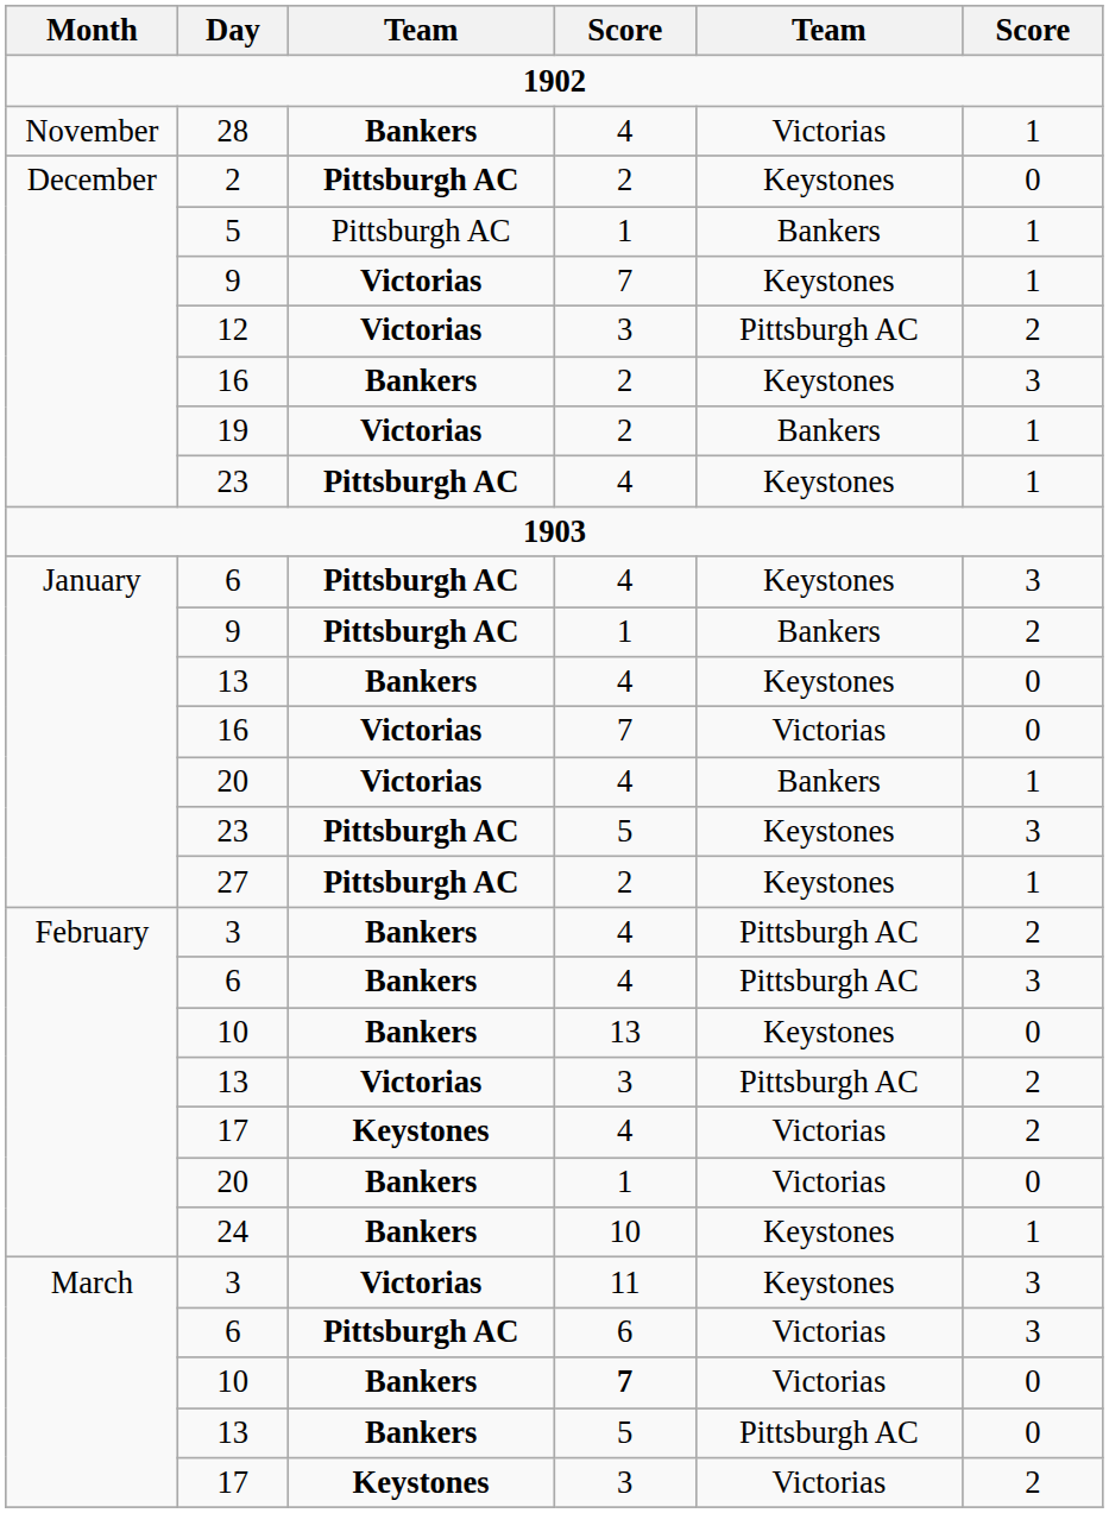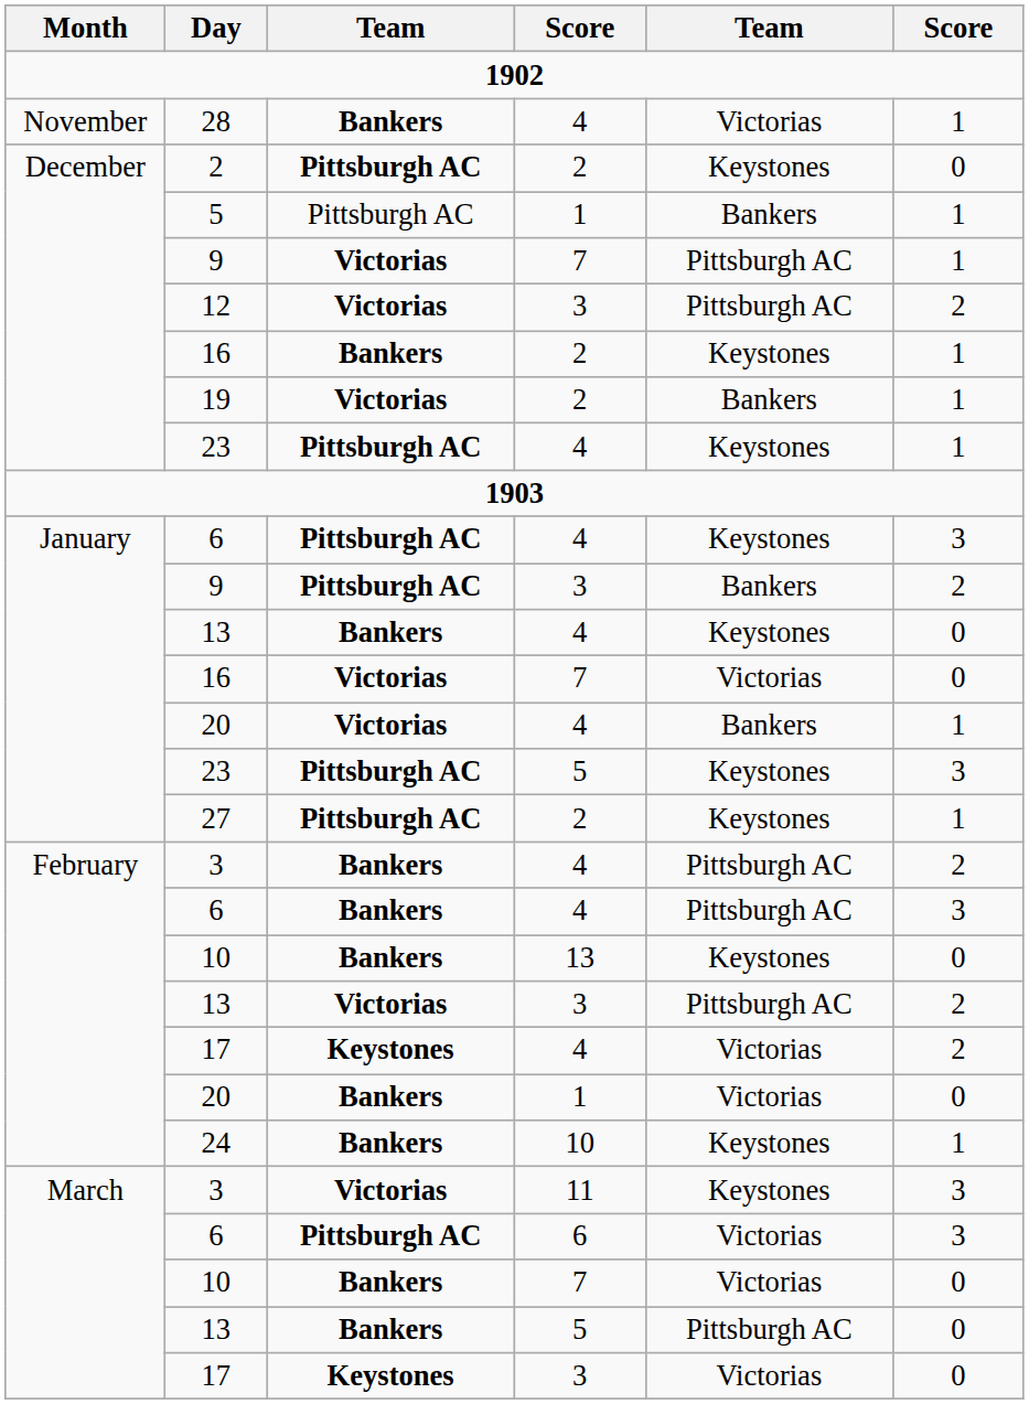December / 9 | column 5: Keystones -> Pittsburgh AC
December / 16 | column 6: 3 -> 1
January / 9 | column 4: 1 -> 3
March / 10 | column 4: bold -> normal
March / 17 | column 6: 2 -> 0
